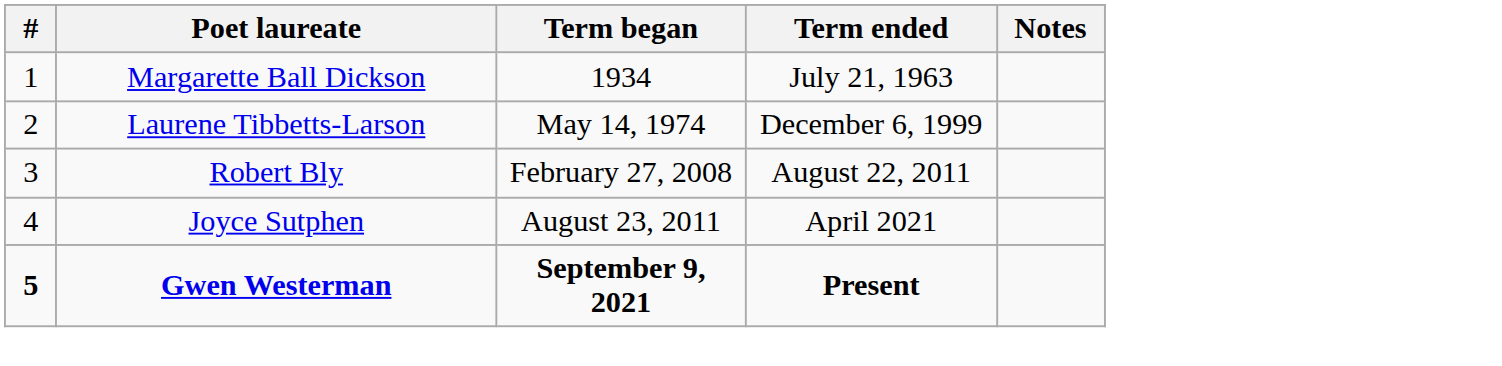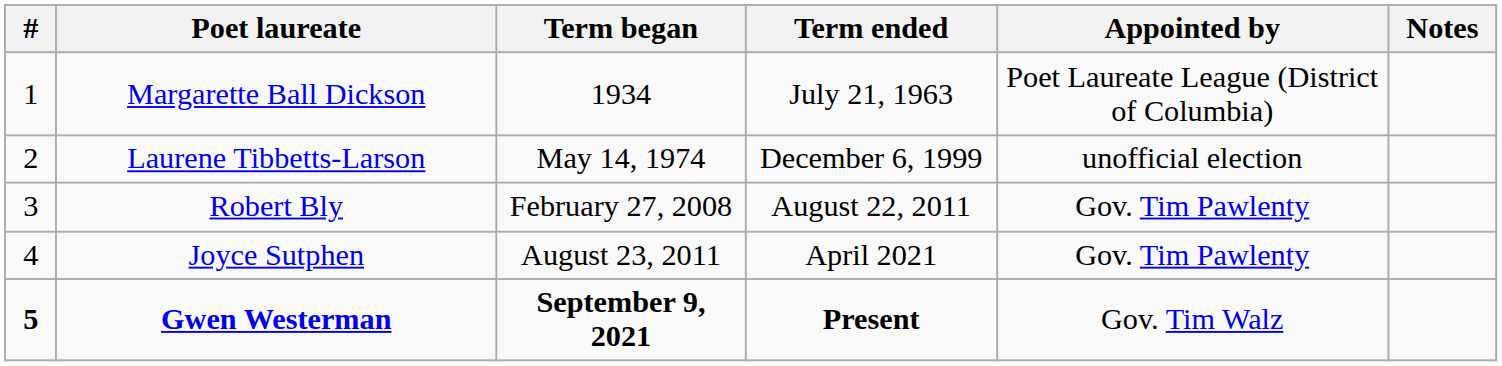+ column: Appointed by | Poet Laureate League (District of Columbia) | unofficial election | Gov. Tim Pawlenty | Gov. Tim Pawlenty | Gov. Tim Walz
